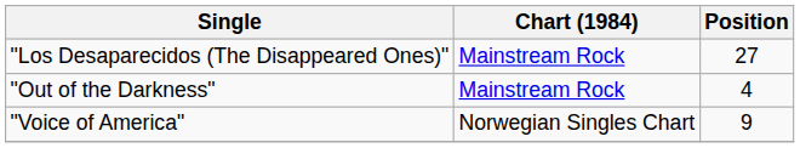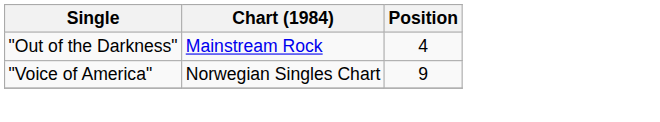- row: "Los Desaparecidos (The Disappeared Ones)" | Mainstream Rock | 27
